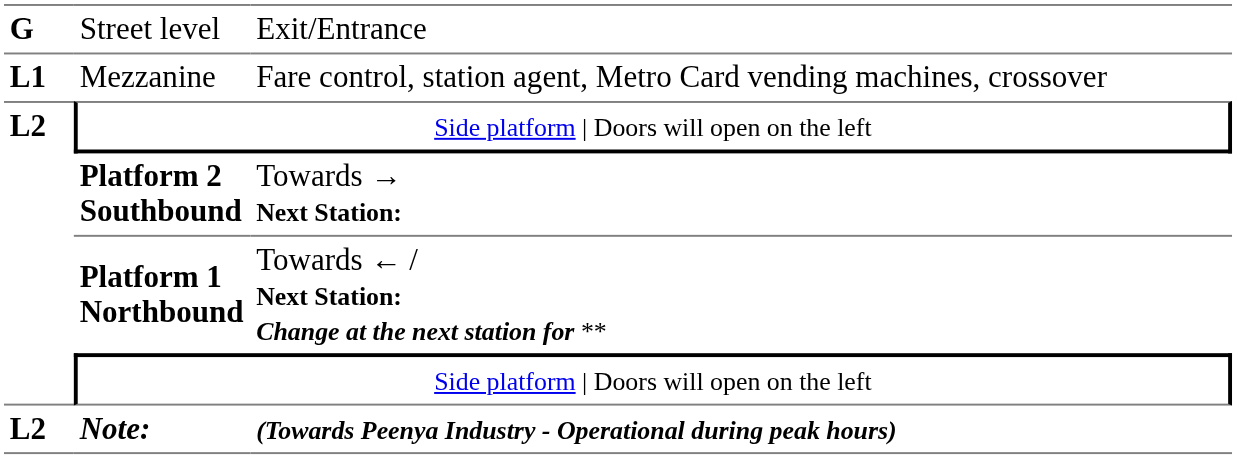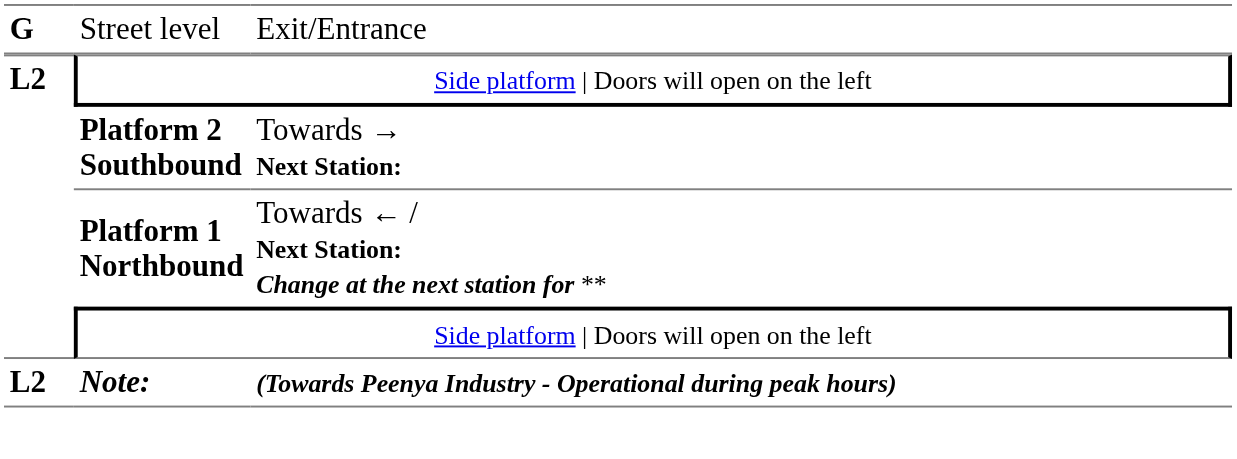- row: L1 | Mezzanine | Fare control, station agent, Metro Card vending machines, crossover
